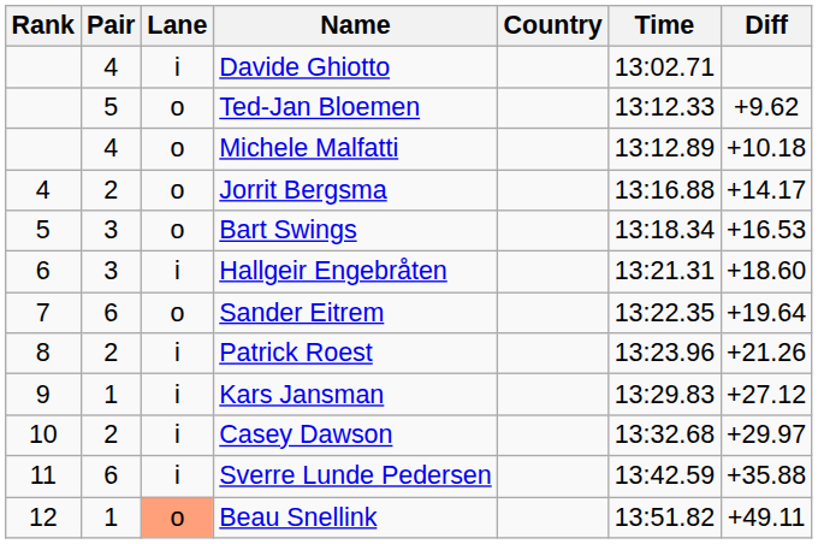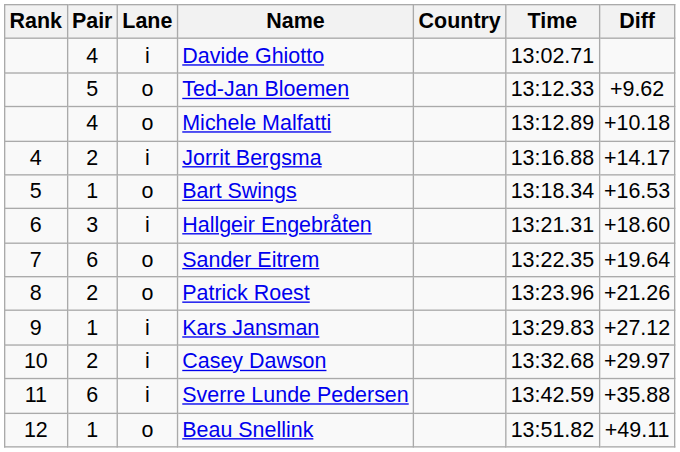Jorrit Bergsma | Lane: o -> i
Bart Swings | Pair: 3 -> 1
Patrick Roest | Lane: i -> o
Beau Snellink | Lane: lightsalmon background -> no background
